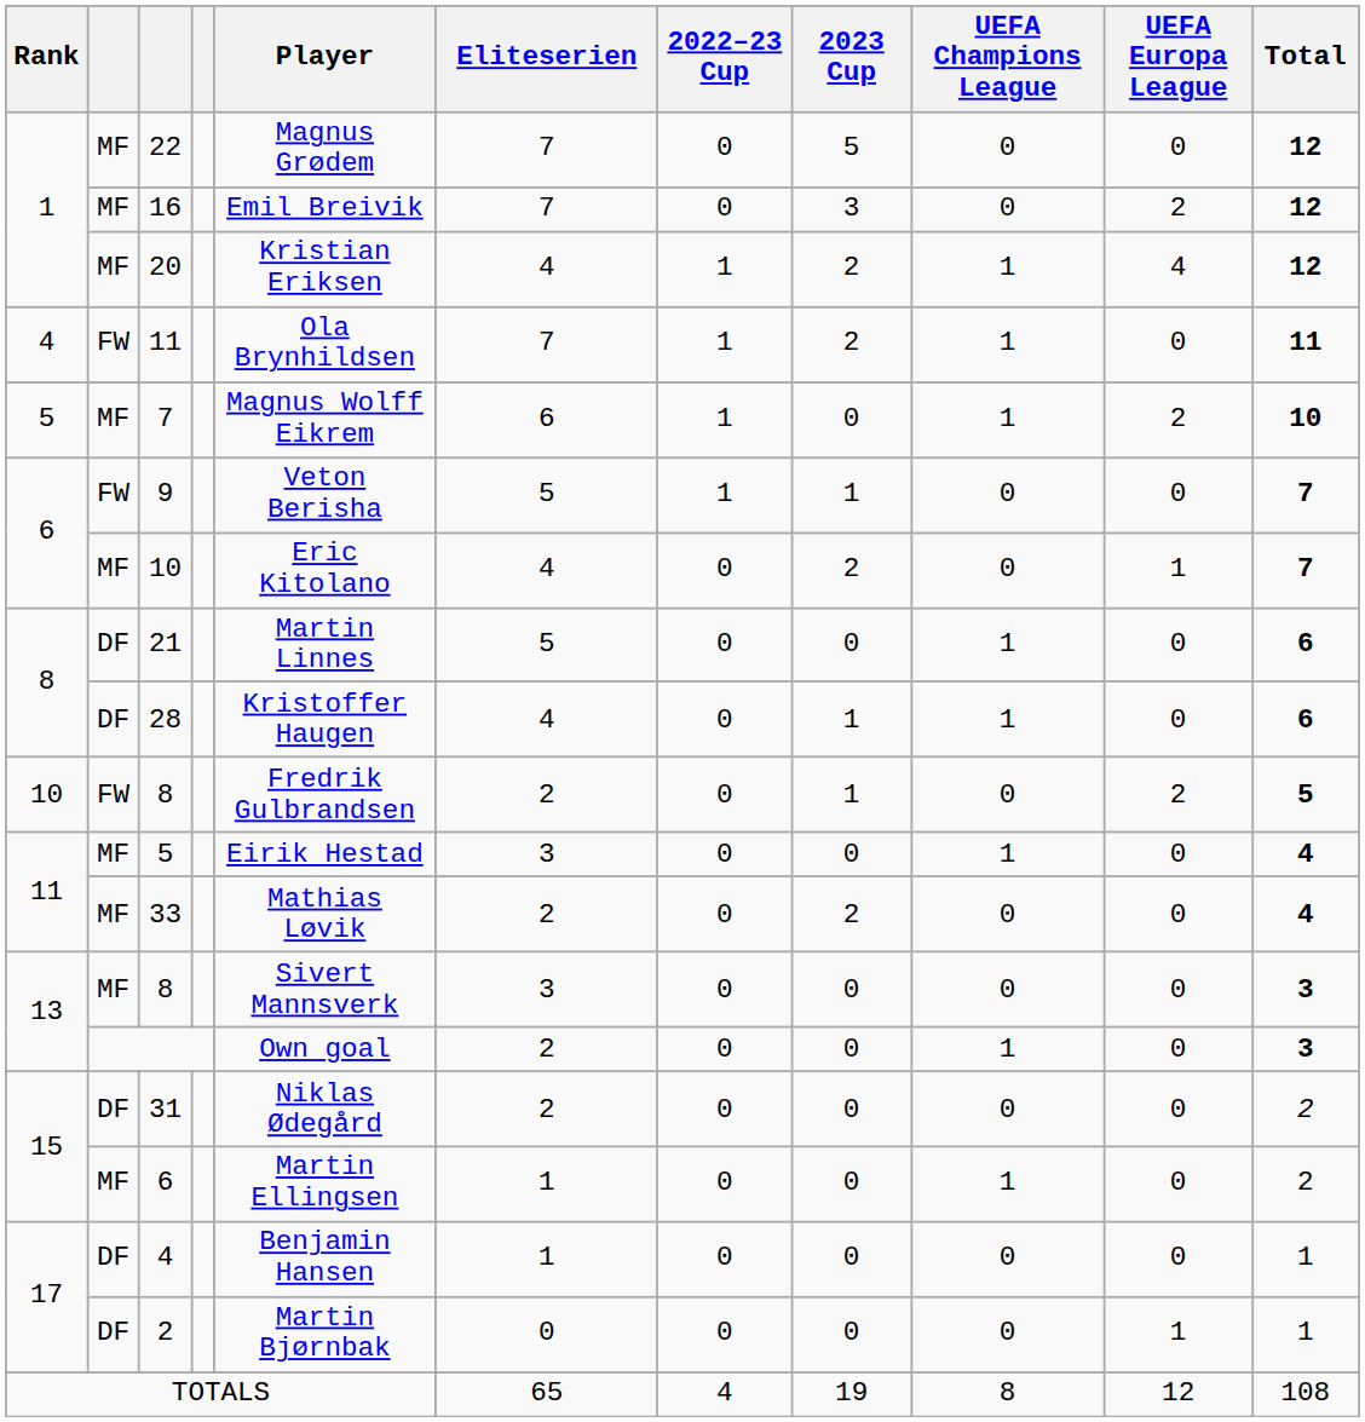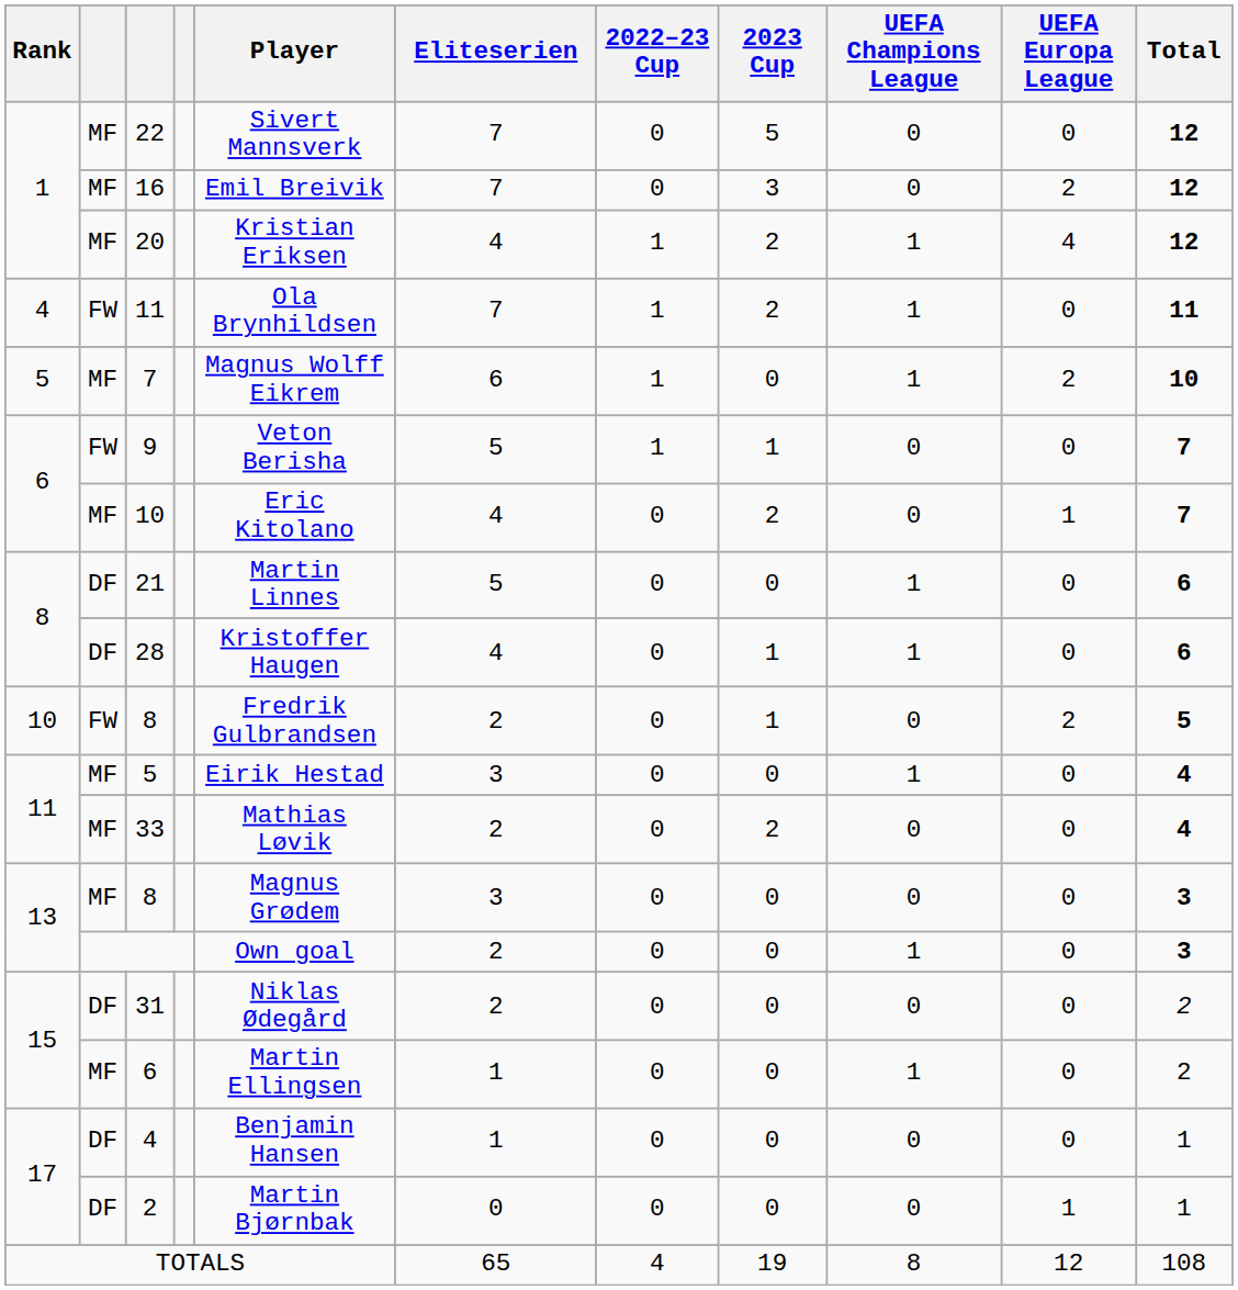22 | Player: Magnus Grødem -> Sivert Mannsverk
13 / 8 | Player: Sivert Mannsverk -> Magnus Grødem
